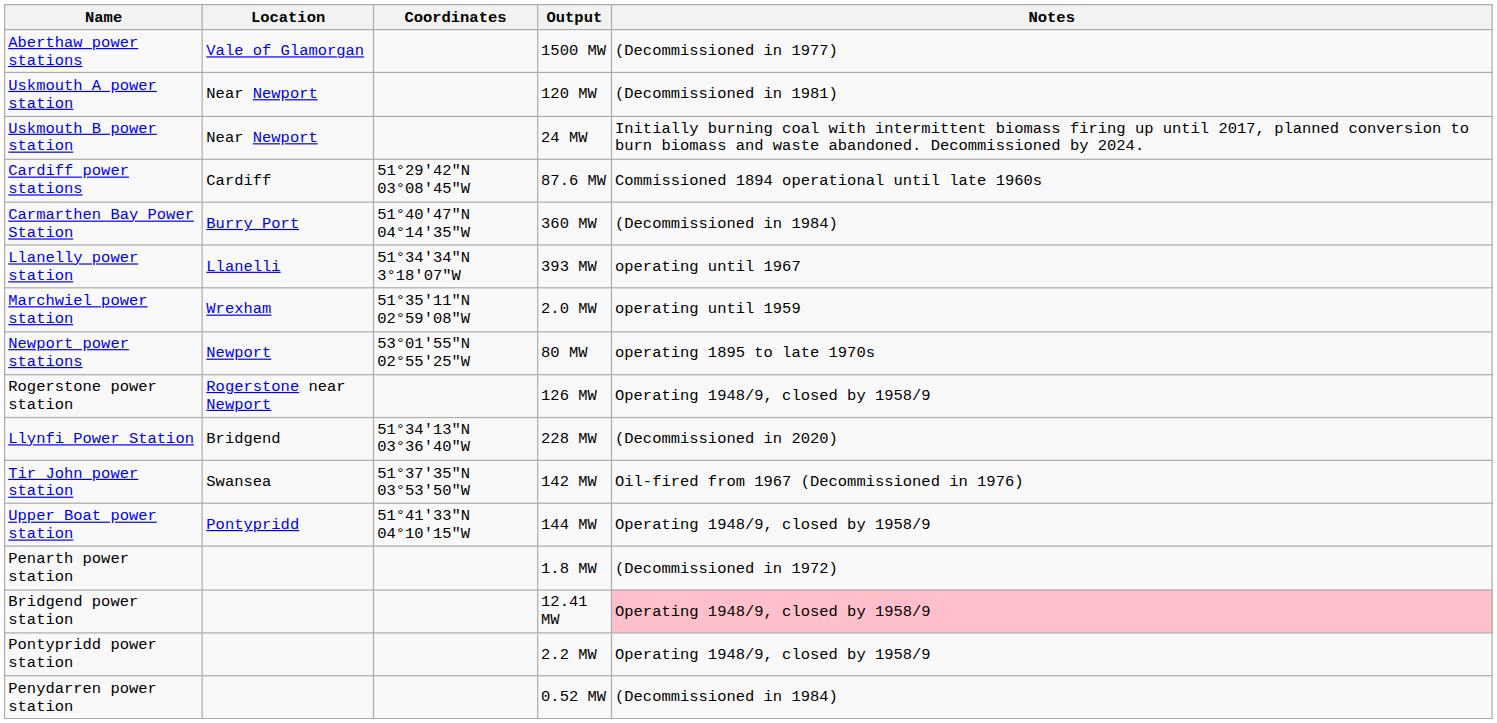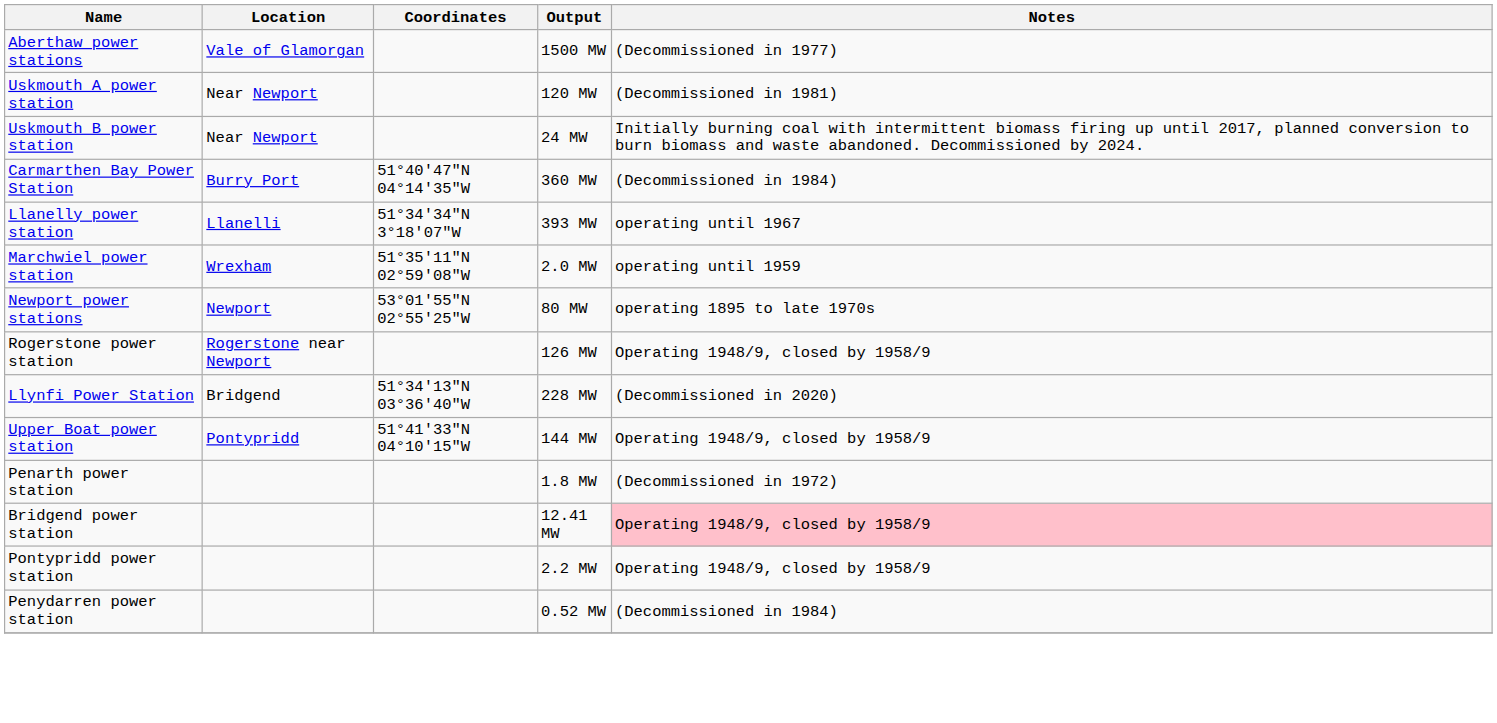- row: Cardiff power stations | Cardiff | 51°29'42"N 03°08'45"W | 87.6 MW | Commissioned 1894 operational until late 1960s
- row: Tir John power station | Swansea | 51°37′35″N 03°53′50″W | 142 MW | Oil-fired from 1967 (Decommissioned in 1976)
